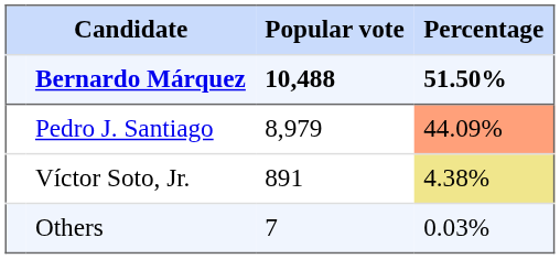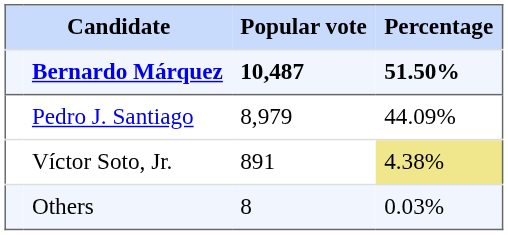Bernardo Márquez | Popular vote: 10,488 -> 10,487
Pedro J. Santiago | Percentage: lightsalmon background -> no background
Others | Popular vote: 7 -> 8
